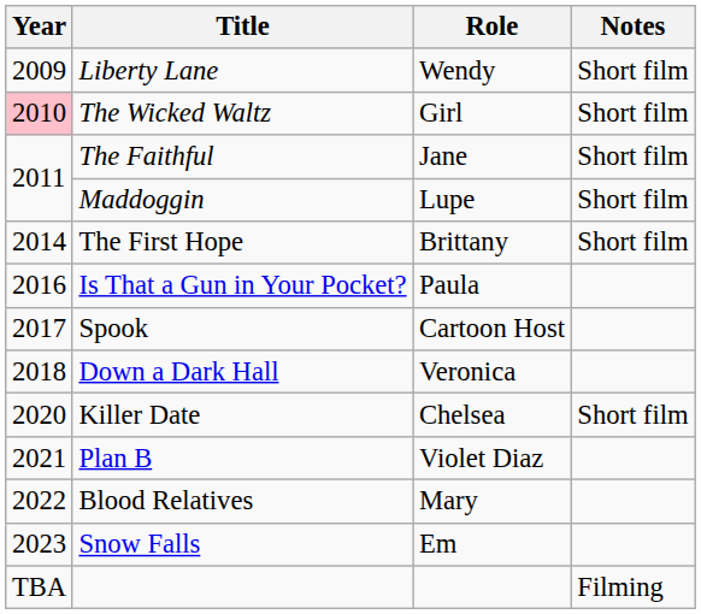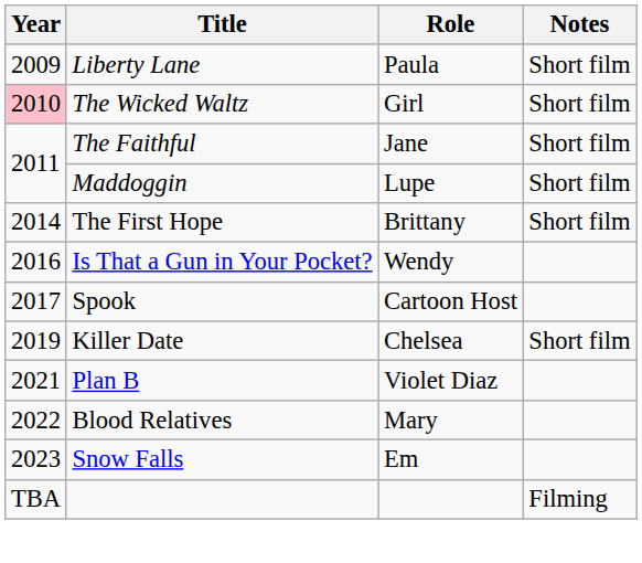Liberty Lane | Role: Wendy -> Paula
Is That a Gun in Your Pocket? | Role: Paula -> Wendy
- row: 2018 | Down a Dark Hall | Veronica
Killer Date | Year: 2020 -> 2019
